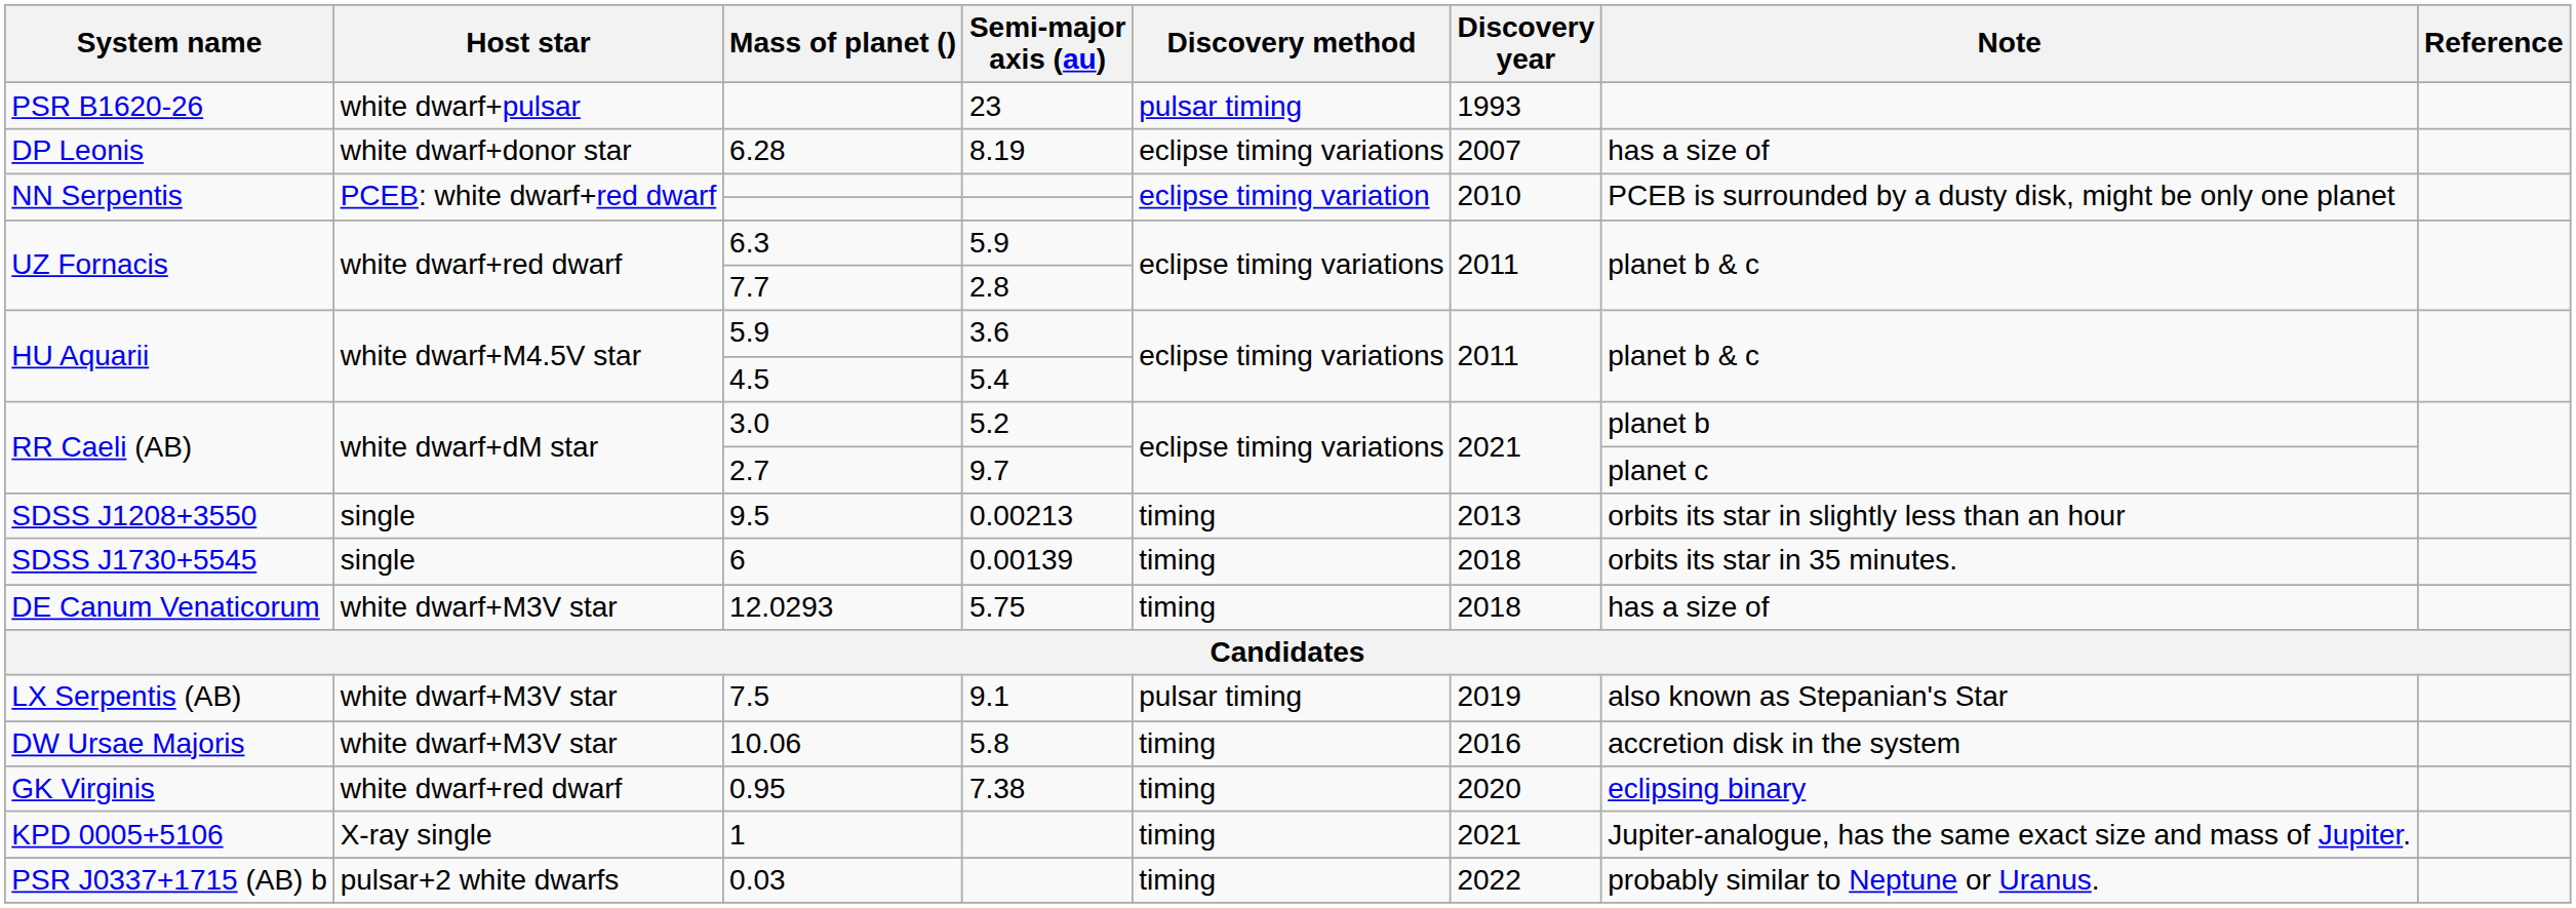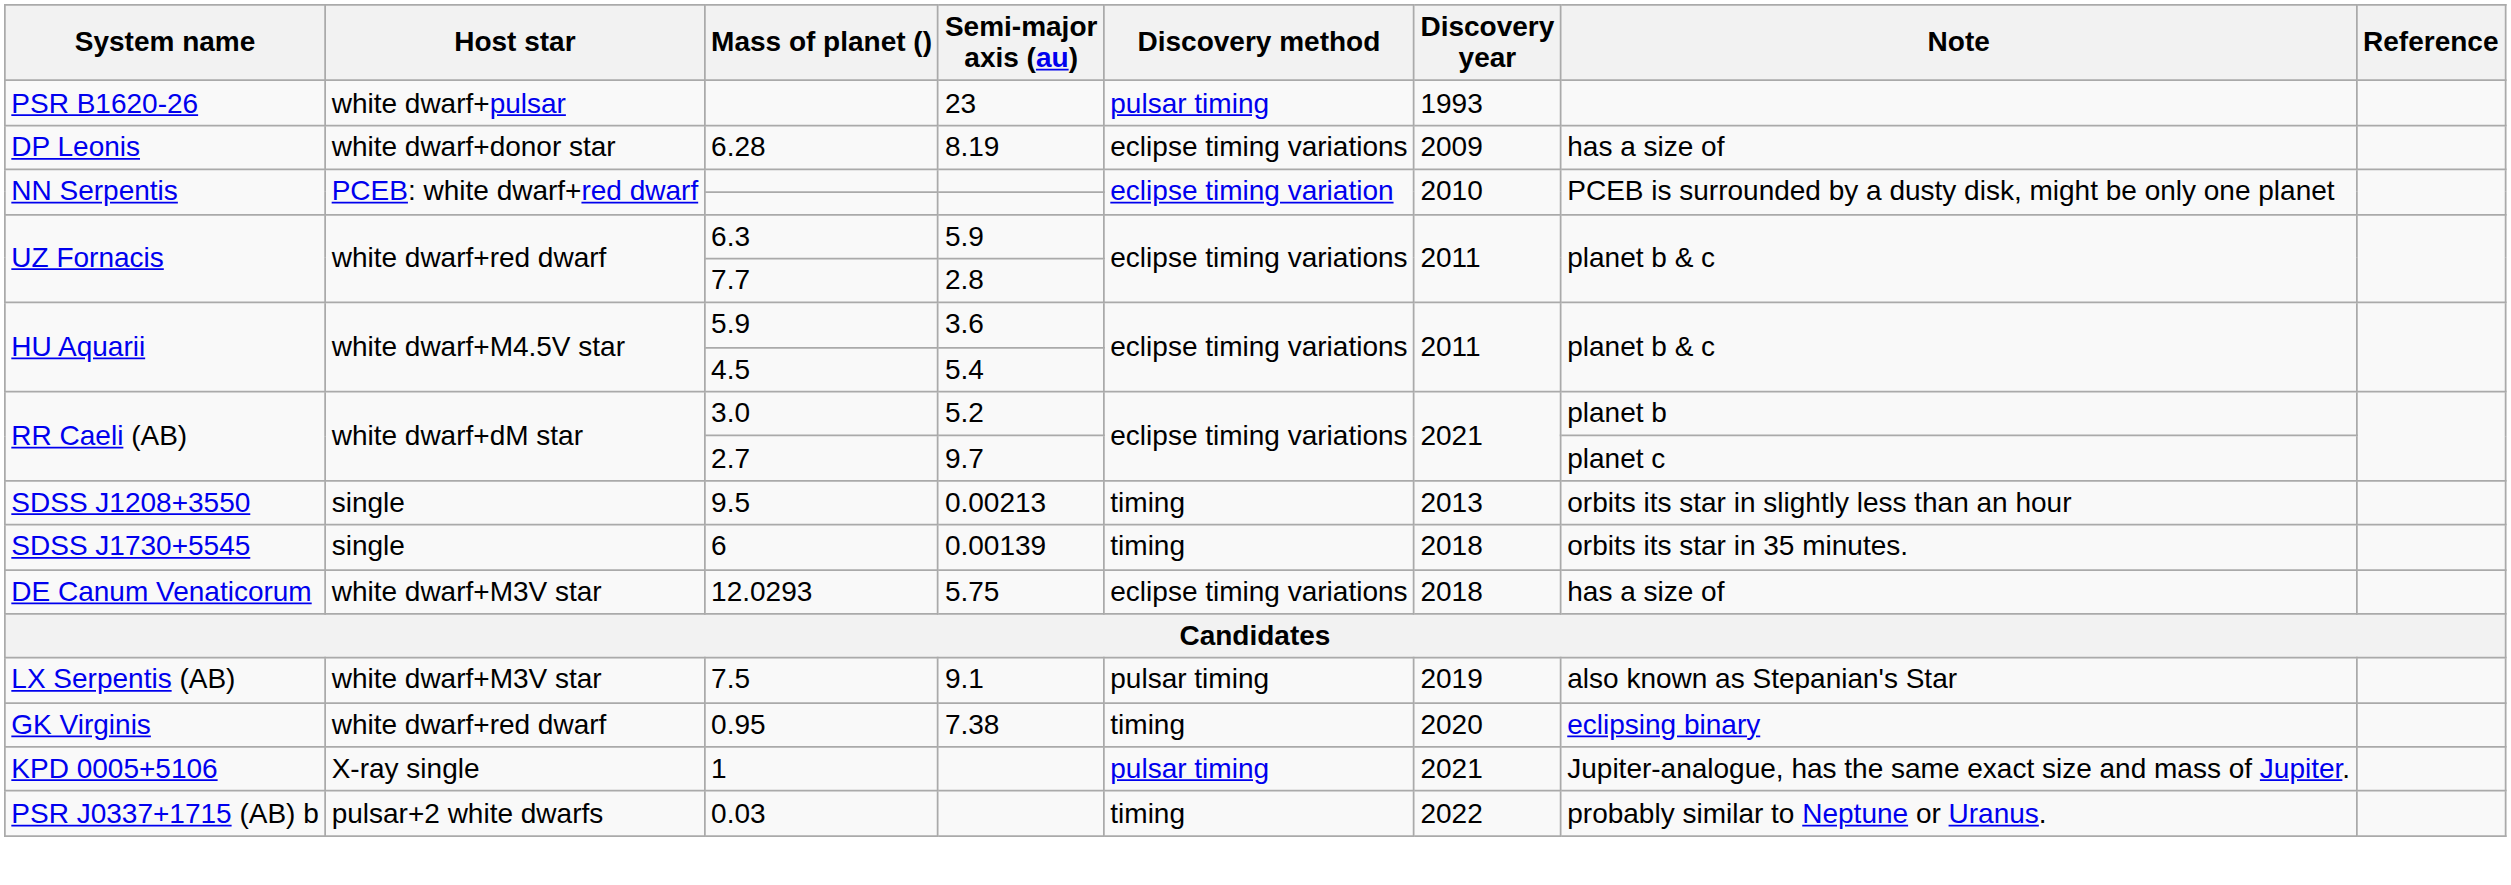6.28 | Discovery year: 2007 -> 2009
12.0293 | Discovery method: timing -> eclipse timing variations
- row: DW Ursae Majoris | white dwarf+M3V star | 10.06 | 5.8 | timing | 2016 | accretion disk in the system
1 | Discovery method: timing -> pulsar timing
